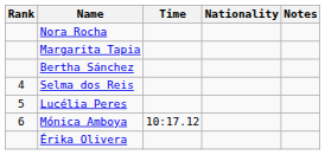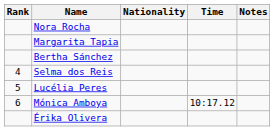columns swapped: Nationality <-> Time
